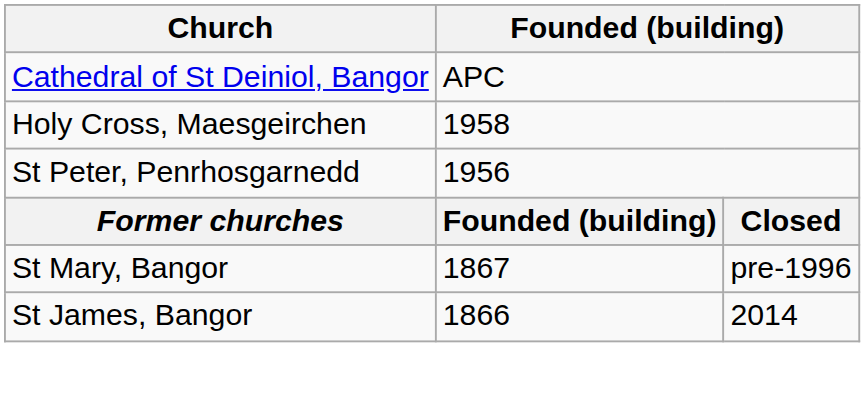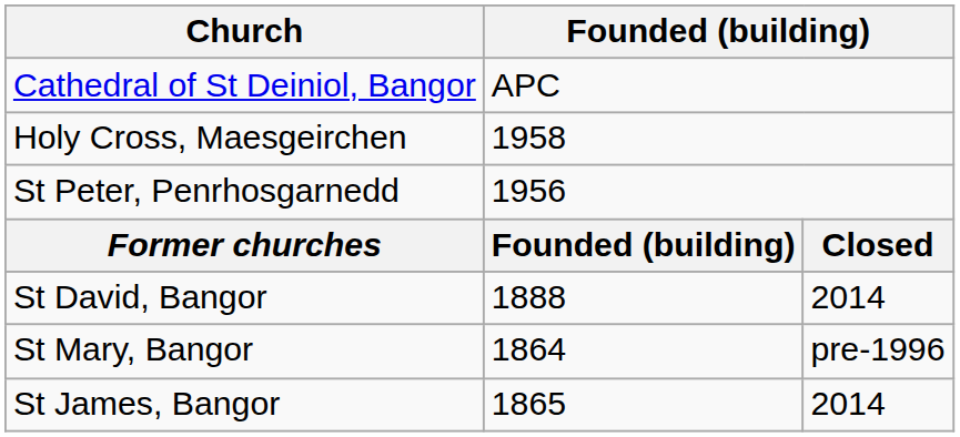+ row: St David, Bangor | 1888 | 2014
St Mary, Bangor | column 2: 1867 -> 1864
St James, Bangor | column 2: 1866 -> 1865
